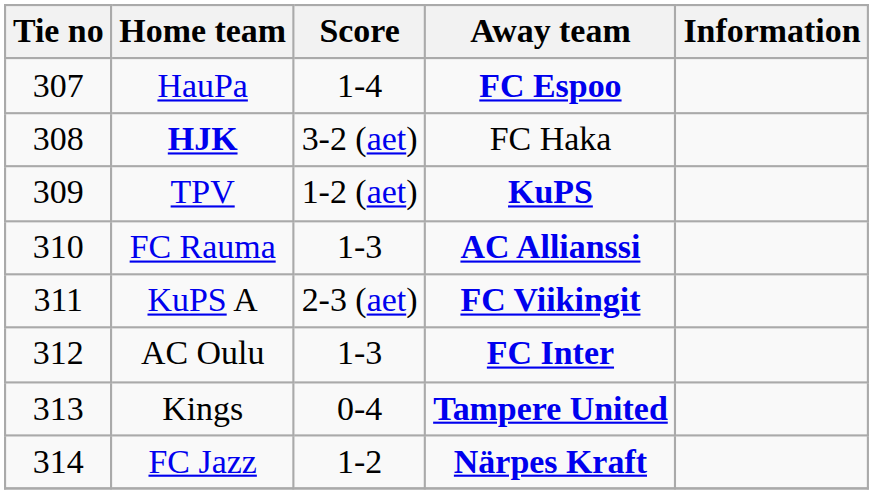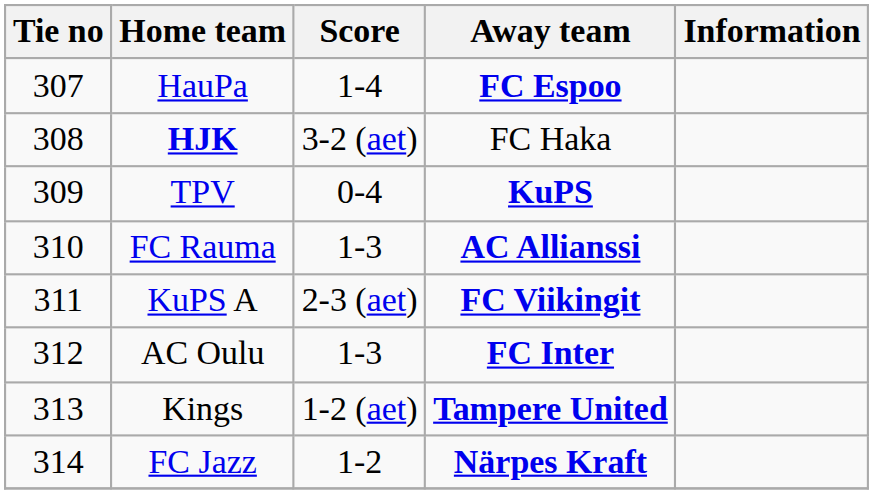TPV | Score: 1-2 (aet) -> 0-4
Kings | Score: 0-4 -> 1-2 (aet)
